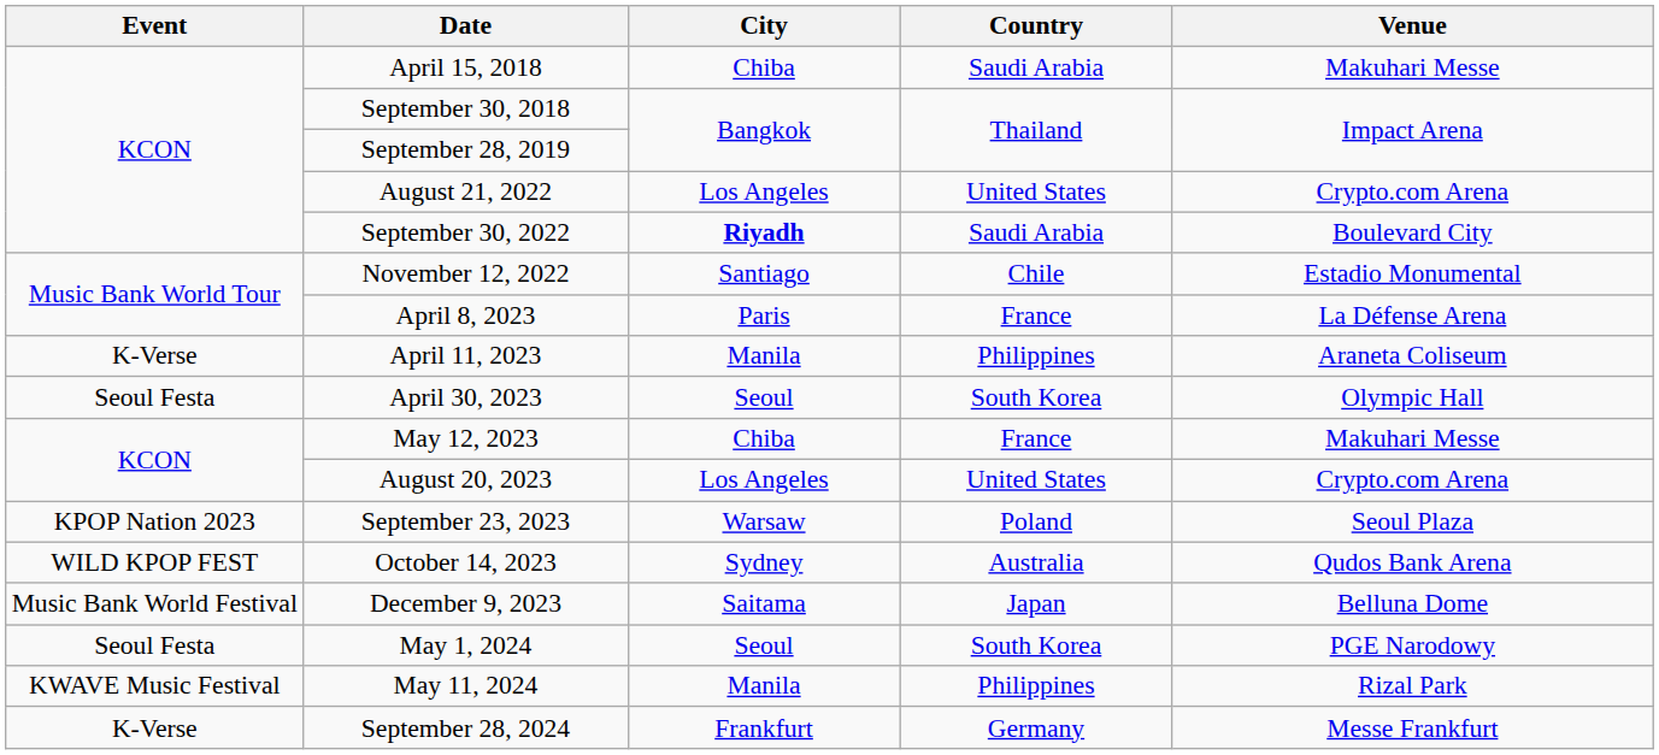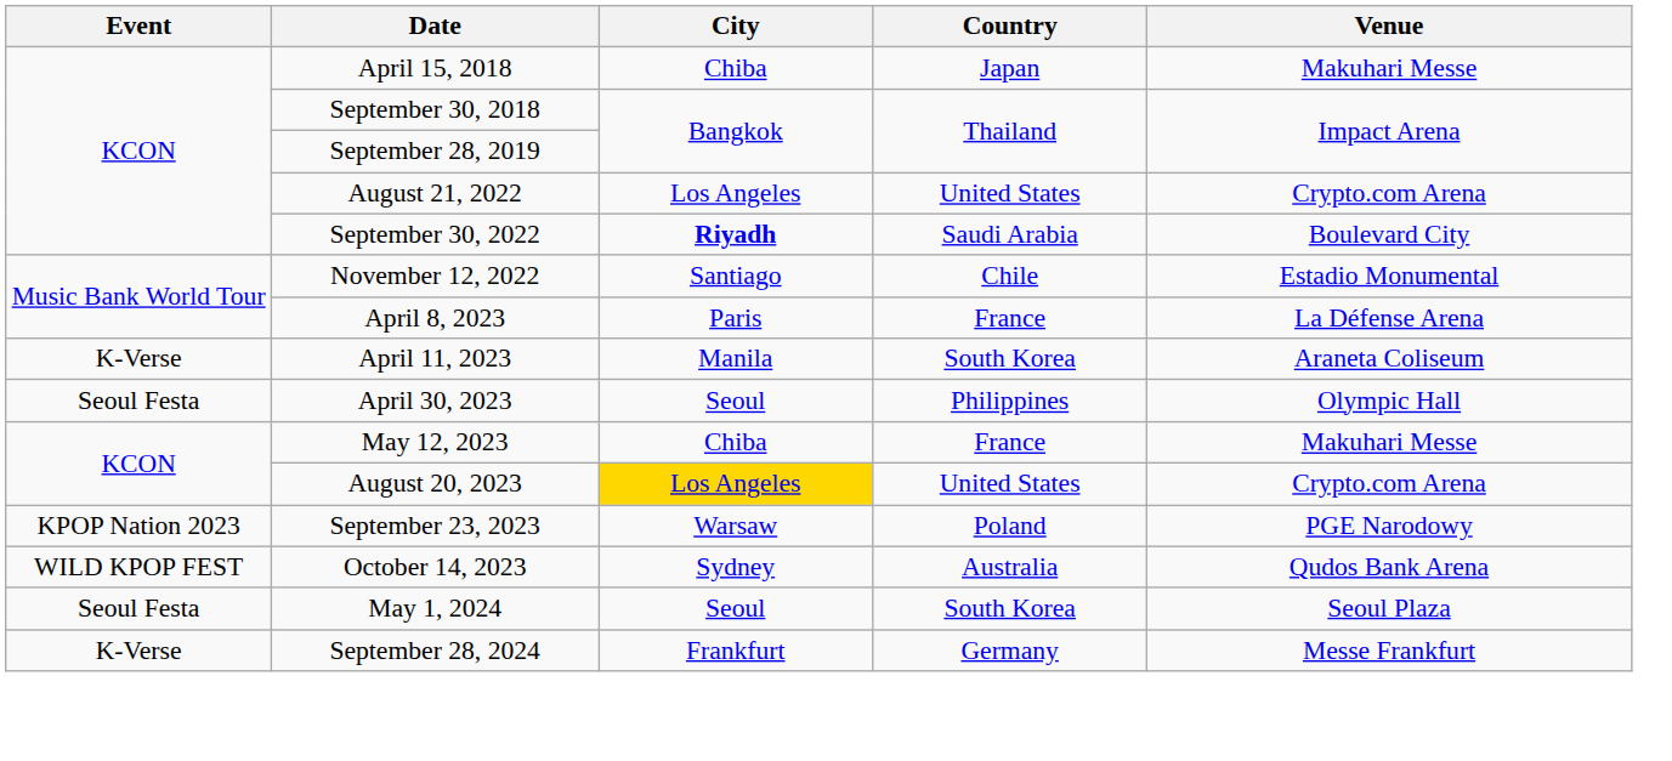April 15, 2018 | Country: Saudi Arabia -> Japan
April 11, 2023 | Country: Philippines -> South Korea
April 30, 2023 | Country: South Korea -> Philippines
August 20, 2023 | City: no background -> gold background
September 23, 2023 | Venue: Seoul Plaza -> PGE Narodowy
- row: Music Bank World Festival | December 9, 2023 | Saitama | Japan | Belluna Dome
May 1, 2024 | Venue: PGE Narodowy -> Seoul Plaza
- row: KWAVE Music Festival | May 11, 2024 | Manila | Philippines | Rizal Park
